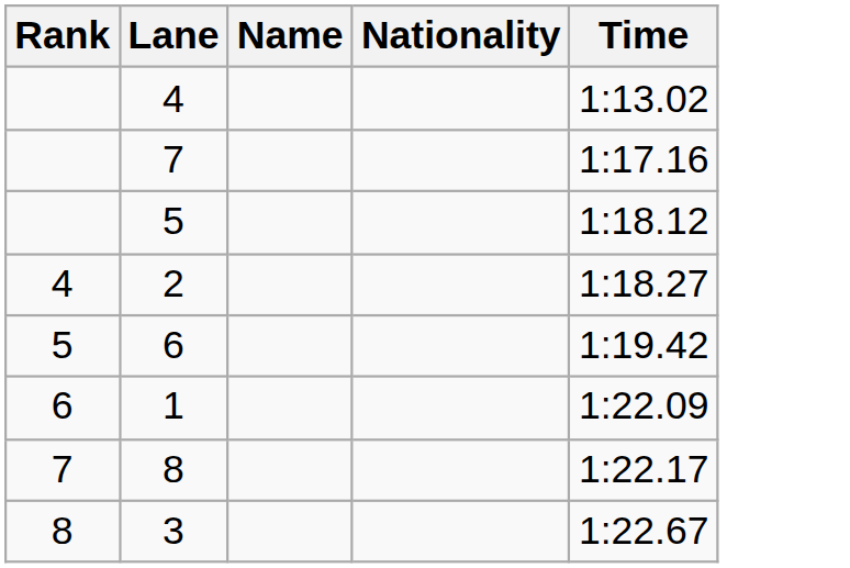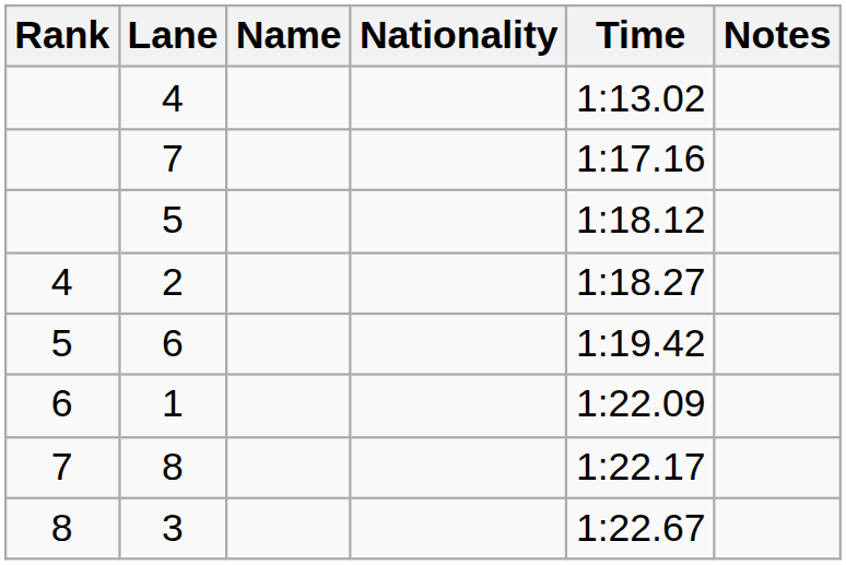+ column: Notes
